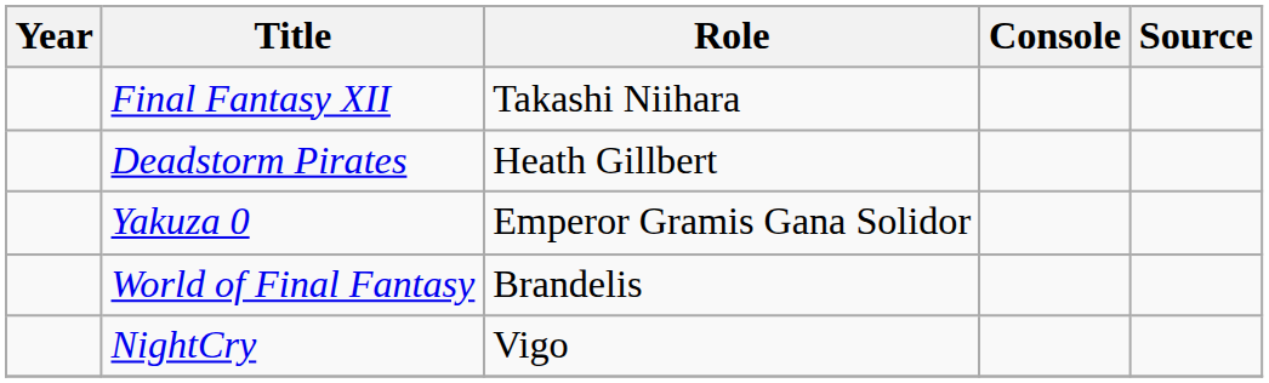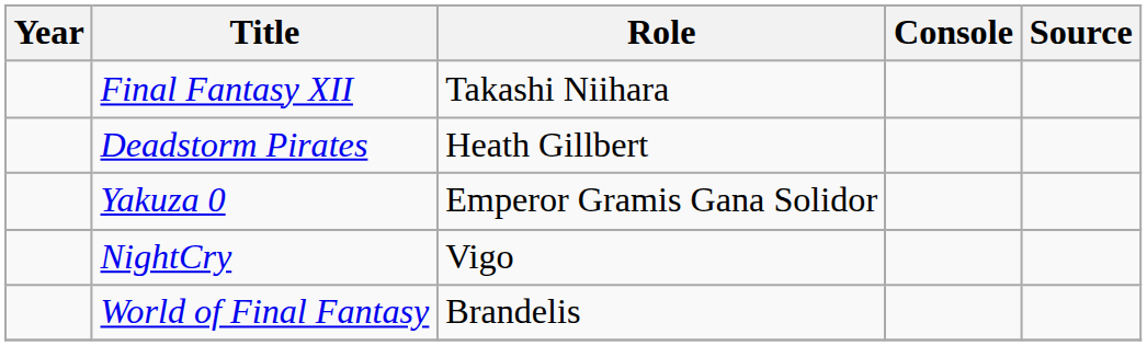rows swapped: NightCry <-> World of Final Fantasy
